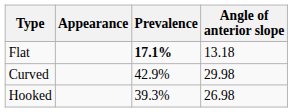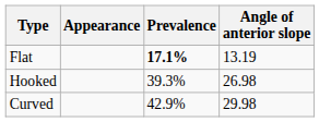Flat | Angle of anterior slope: 13.18 -> 13.19
rows swapped: Curved <-> Hooked
